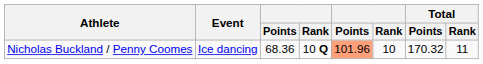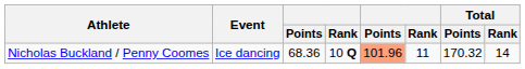Nicholas Buckland / Penny Coomes | column 6: 10 -> 11
Nicholas Buckland / Penny Coomes | Total / Rank: 11 -> 14
